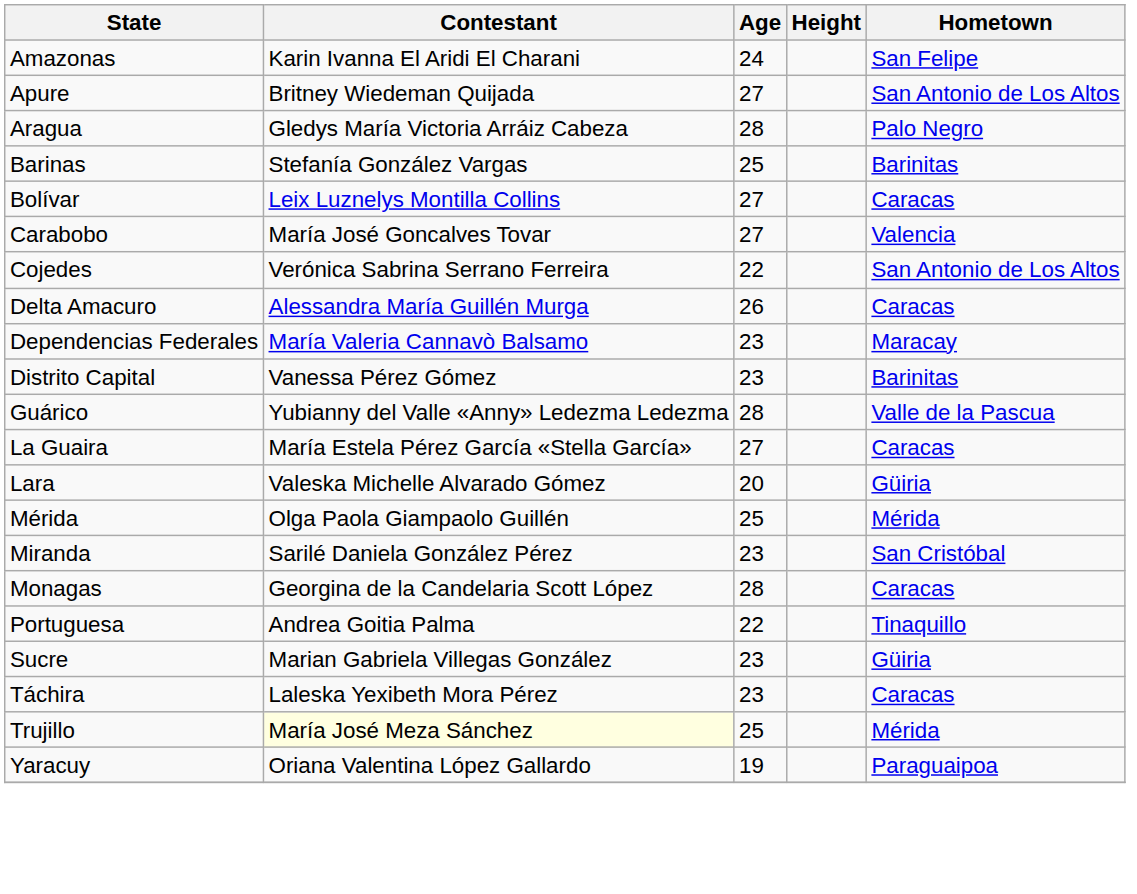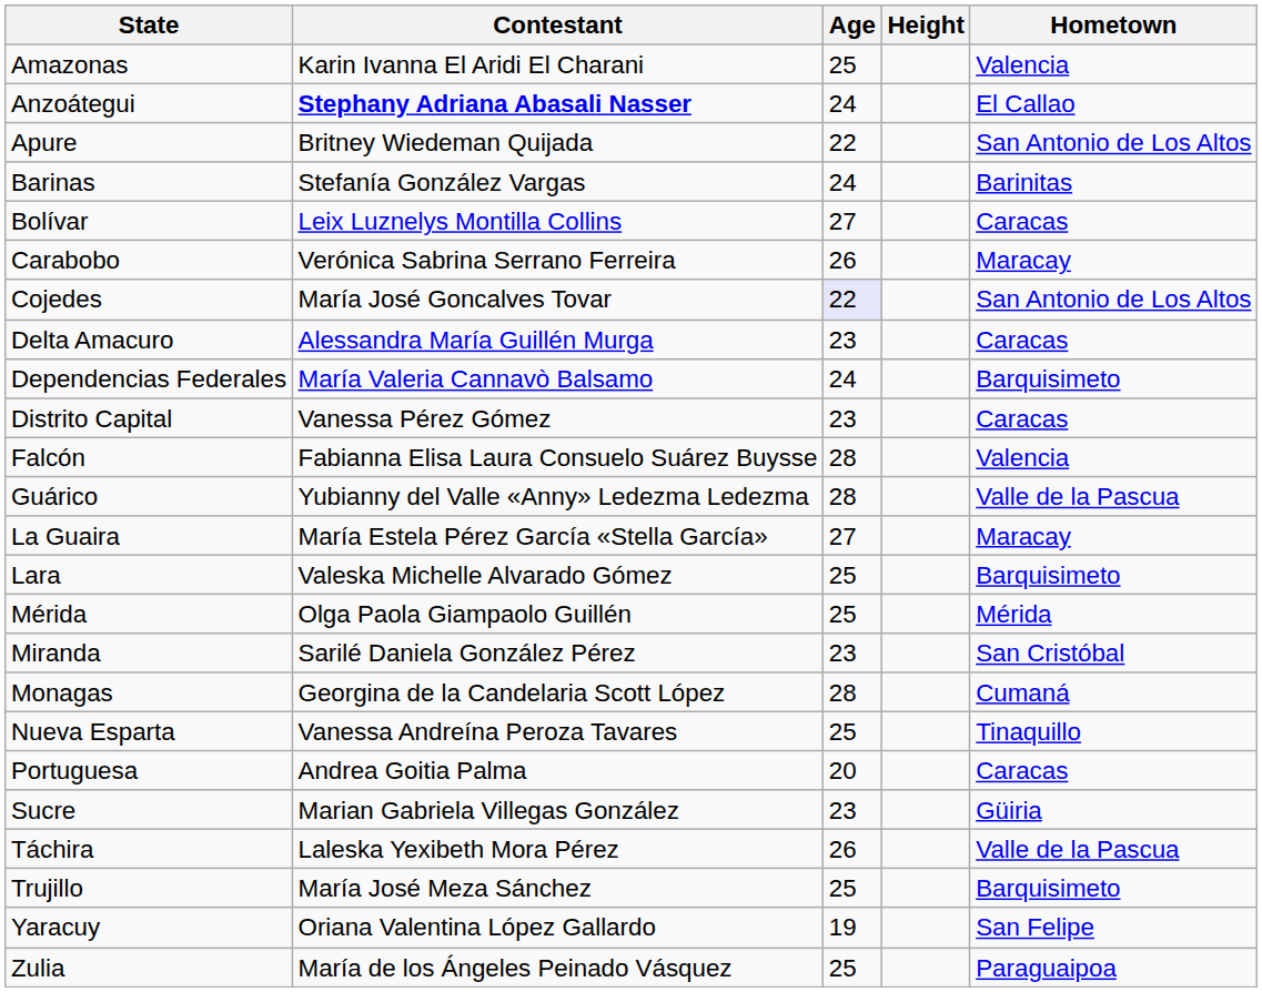Amazonas | Age: 24 -> 25
Amazonas | Hometown: San Felipe -> Valencia
+ row: Anzoátegui | Stephany Adriana Abasali Nasser | 24 | El Callao
Apure | Age: 27 -> 22
- row: Aragua | Gledys María Victoria Arráiz Cabeza | 28 | Palo Negro
Barinas | Age: 25 -> 24
Carabobo | Contestant: María José Goncalves Tovar -> Verónica Sabrina Serrano Ferreira
Carabobo | Age: 27 -> 26
Carabobo | Hometown: Valencia -> Maracay
Cojedes | Contestant: Verónica Sabrina Serrano Ferreira -> María José Goncalves Tovar
Cojedes | Age: no background -> lavender background
Delta Amacuro | Age: 26 -> 23
Dependencias Federales | Age: 23 -> 24
Dependencias Federales | Hometown: Maracay -> Barquisimeto
Distrito Capital | Hometown: Barinitas -> Caracas
+ row: Falcón | Fabianna Elisa Laura Consuelo Suárez Buysse | 28 | Valencia
La Guaira | Hometown: Caracas -> Maracay
Lara | Age: 20 -> 25
Lara | Hometown: Güiria -> Barquisimeto
Monagas | Hometown: Caracas -> Cumaná
+ row: Nueva Esparta | Vanessa Andreína Peroza Tavares | 25 | Tinaquillo
Portuguesa | Age: 22 -> 20
Portuguesa | Hometown: Tinaquillo -> Caracas
Táchira | Age: 23 -> 26
Táchira | Hometown: Caracas -> Valle de la Pascua
Trujillo | Contestant: lightyellow background -> no background
Trujillo | Hometown: Mérida -> Barquisimeto
Yaracuy | Hometown: Paraguaipoa -> San Felipe
+ row: Zulia | María de los Ángeles Peinado Vásquez | 25 | Paraguaipoa
